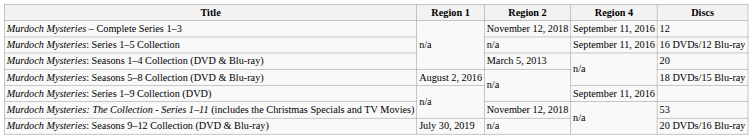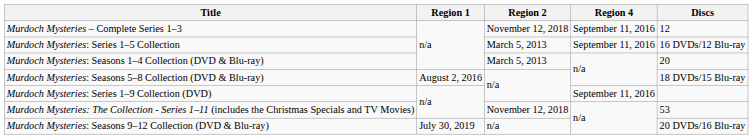Murdoch Mysteries: Series 1–5 Collection | Region 2: n/a -> March 5, 2013
